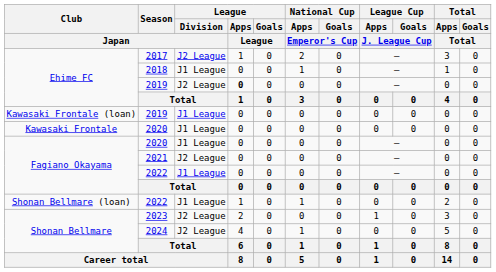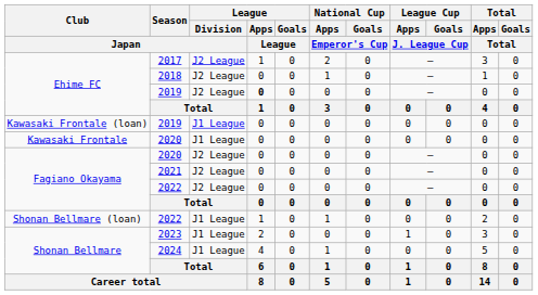2018 | League / Division / Japan: J1 League -> J2 League
Fagiano Okayama / 2020 | League / Division / Japan: J1 League -> J2 League
Fagiano Okayama / 2022 | League / Division / Japan: J1 League -> J2 League
2023 | League / Division / Japan: J2 League -> J1 League
2024 | League / Division / Japan: J2 League -> J1 League
